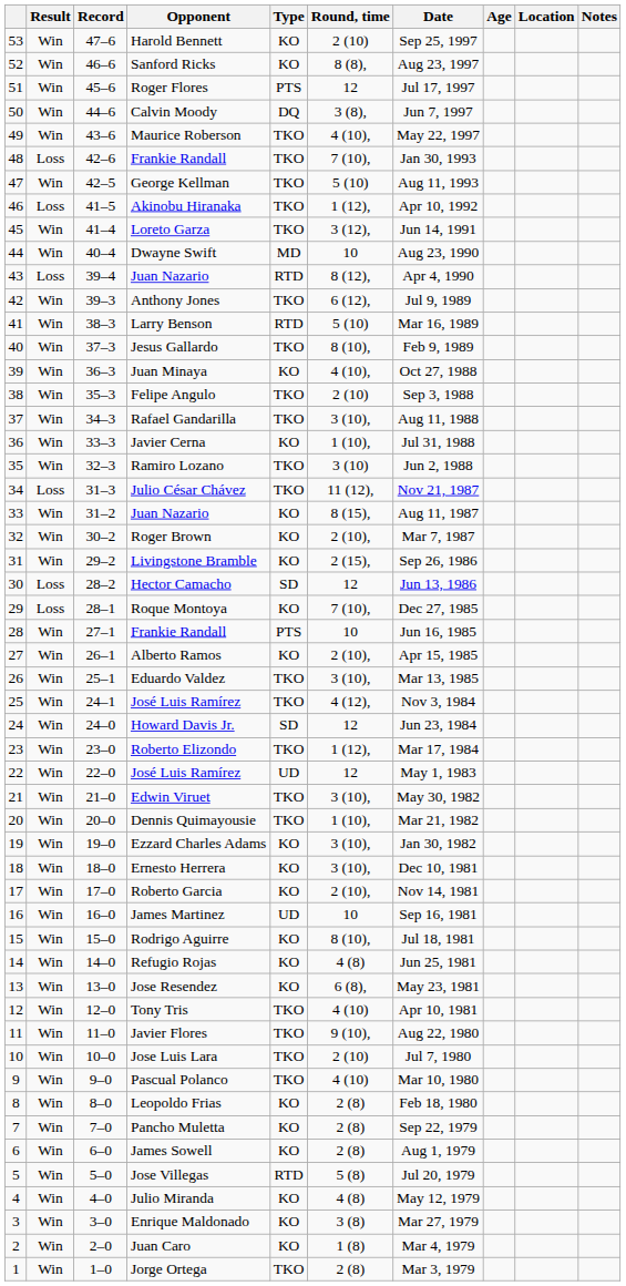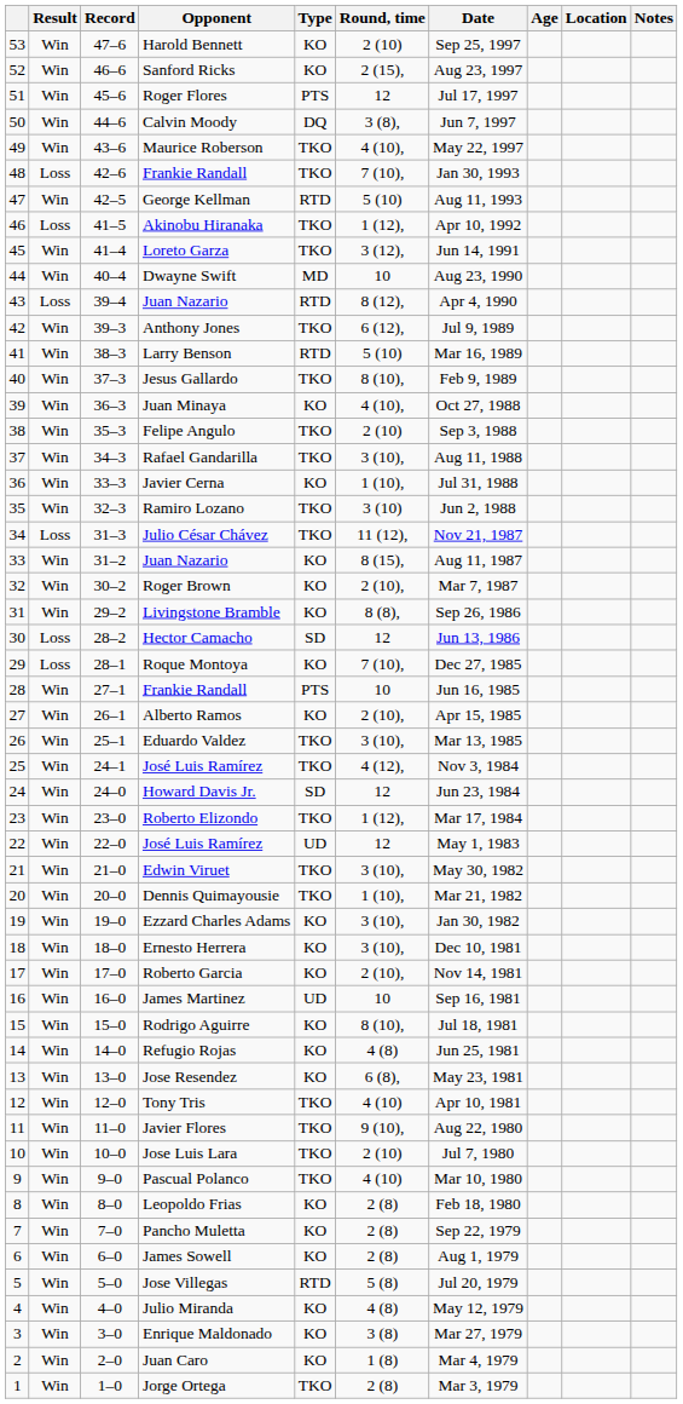Sanford Ricks | Round, time: 8 (8), -> 2 (15),
George Kellman | Type: TKO -> RTD
Livingstone Bramble | Round, time: 2 (15), -> 8 (8),
